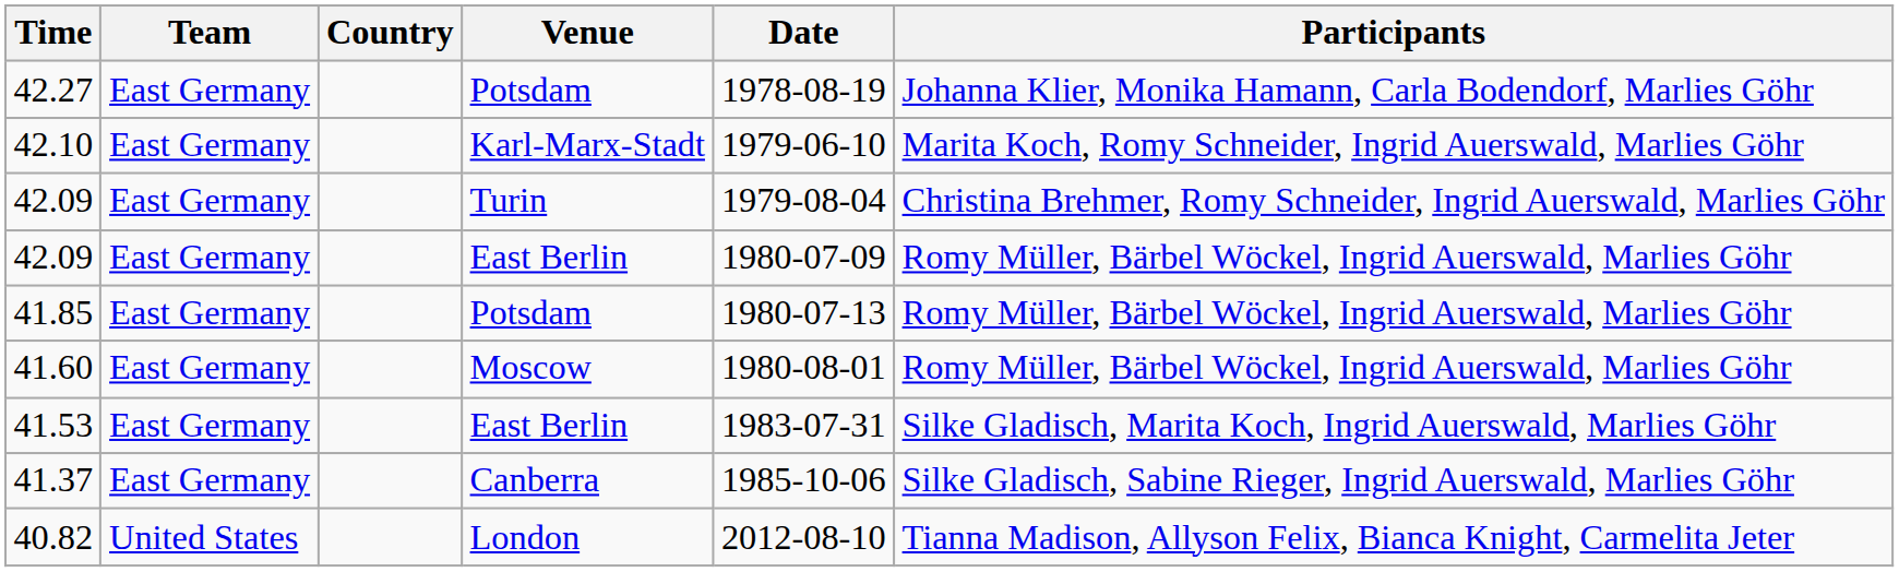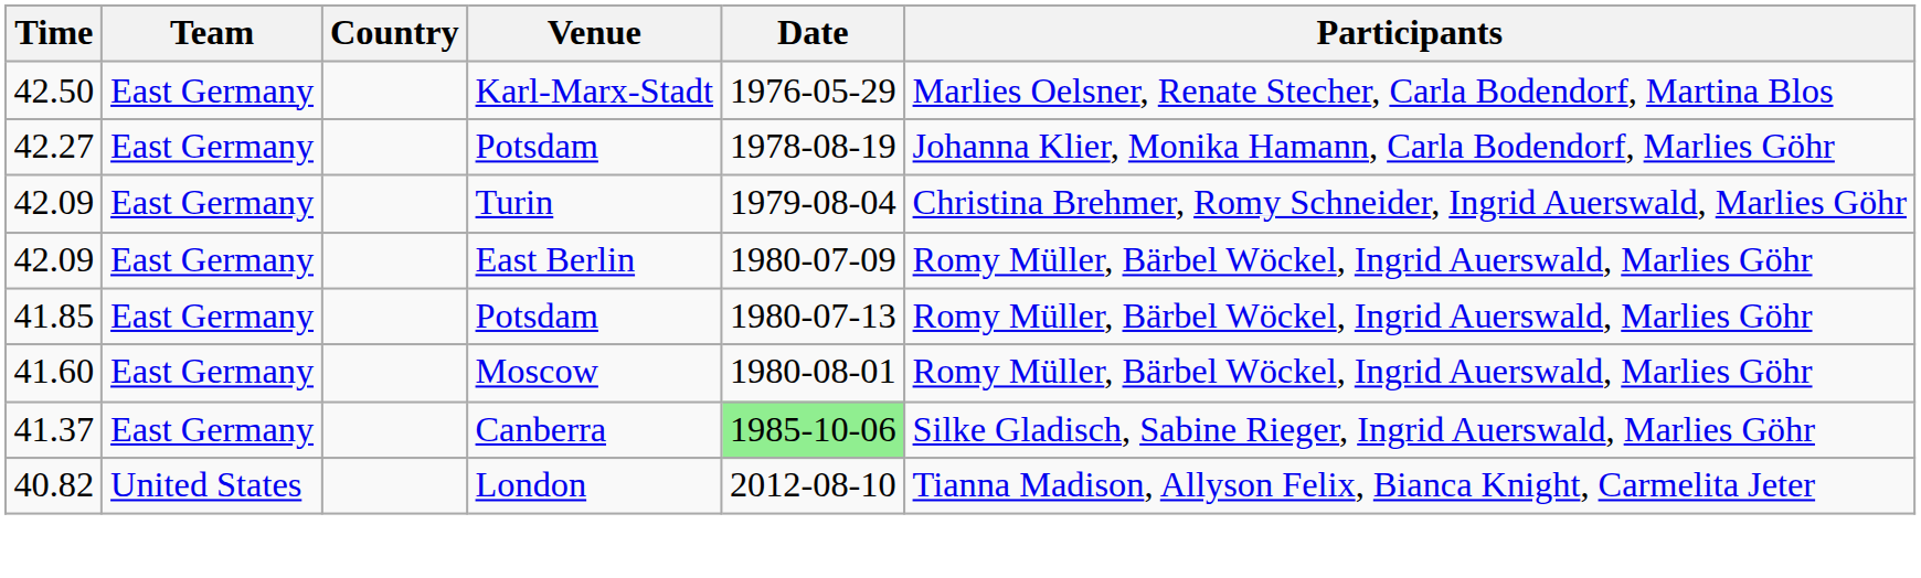+ row: 42.50 | East Germany | Karl-Marx-Stadt | 1976-05-29 | Marlies Oelsner, Renate Stecher, Carla Bodendorf, Martina Blos
- row: 42.10 | East Germany | Karl-Marx-Stadt | 1979-06-10 | Marita Koch, Romy Schneider, Ingrid Auerswald, Marlies Göhr
- row: 41.53 | East Germany | East Berlin | 1983-07-31 | Silke Gladisch, Marita Koch, Ingrid Auerswald, Marlies Göhr
41.37 | Date: no background -> lightgreen background
